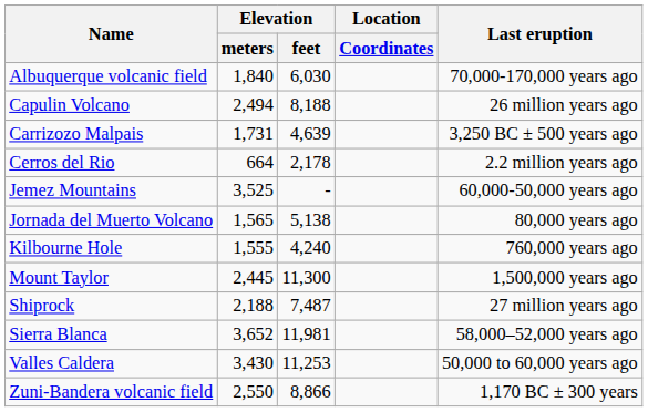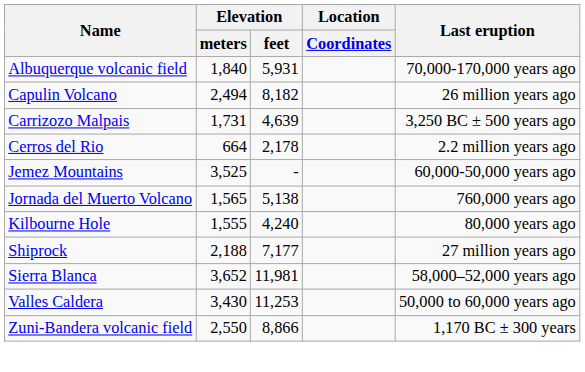Albuquerque volcanic field | Elevation / feet: 6,030 -> 5,931
Capulin Volcano | Elevation / feet: 8,188 -> 8,182
Jornada del Muerto Volcano | Last eruption: 80,000 years ago -> 760,000 years ago
Kilbourne Hole | Last eruption: 760,000 years ago -> 80,000 years ago
- row: Mount Taylor | 2,445 | 11,300 | 1,500,000 years ago
Shiprock | Elevation / feet: 7,487 -> 7,177
